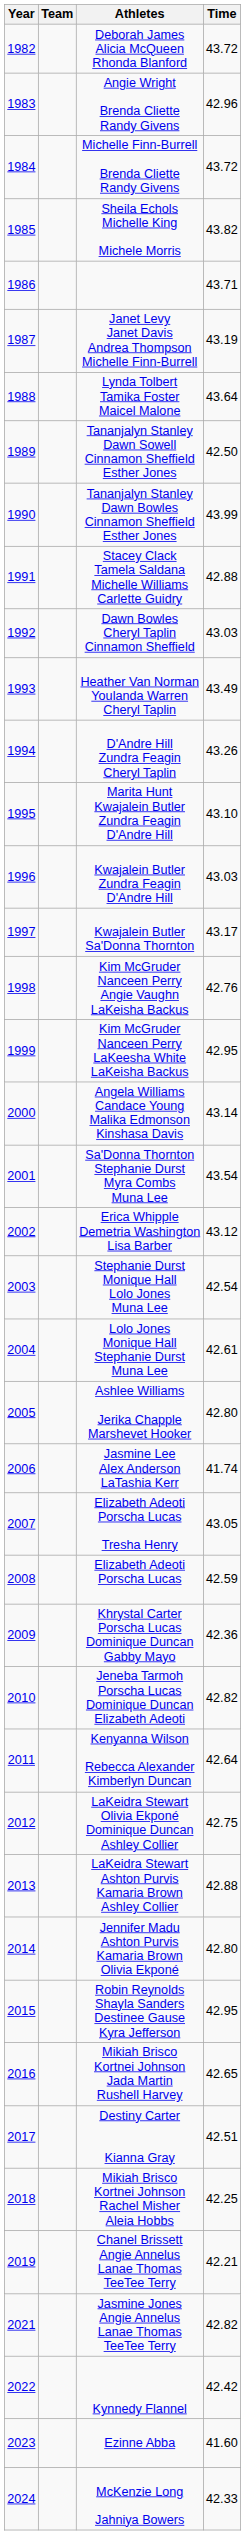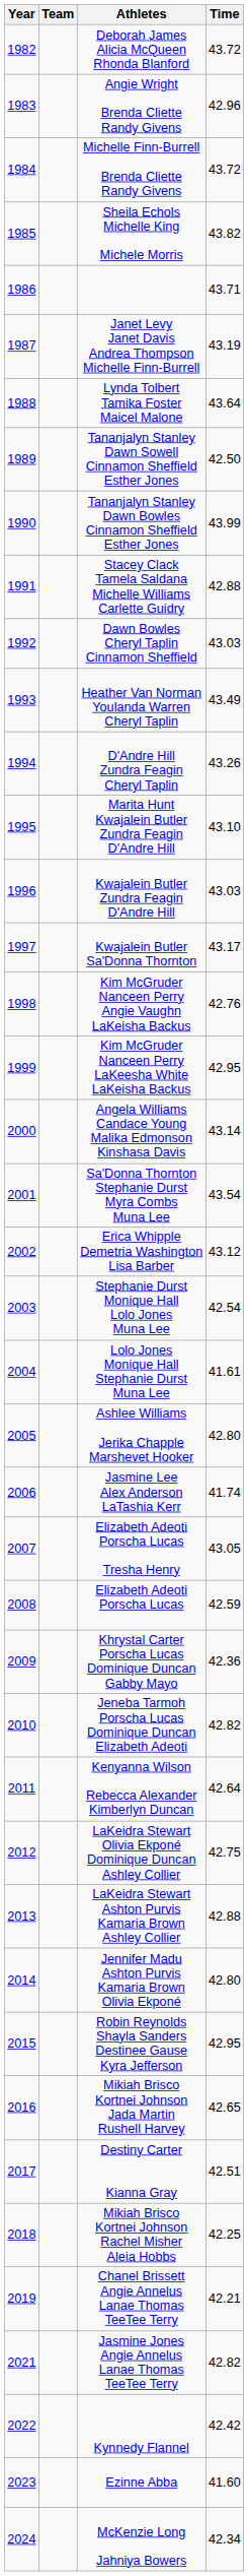Lolo Jones Monique Hall Stephanie Durst Muna Lee | Time: 42.61 -> 41.61
McKenzie Long Jahniya Bowers | Time: 42.33 -> 42.34
